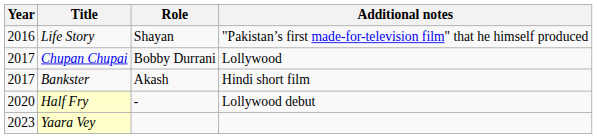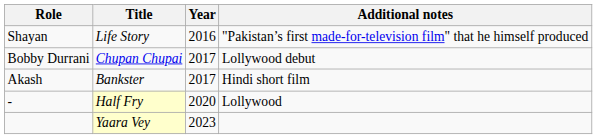columns swapped: Year <-> Role
Chupan Chupai | Additional notes: Lollywood -> Lollywood debut
Half Fry | Additional notes: Lollywood debut -> Lollywood
